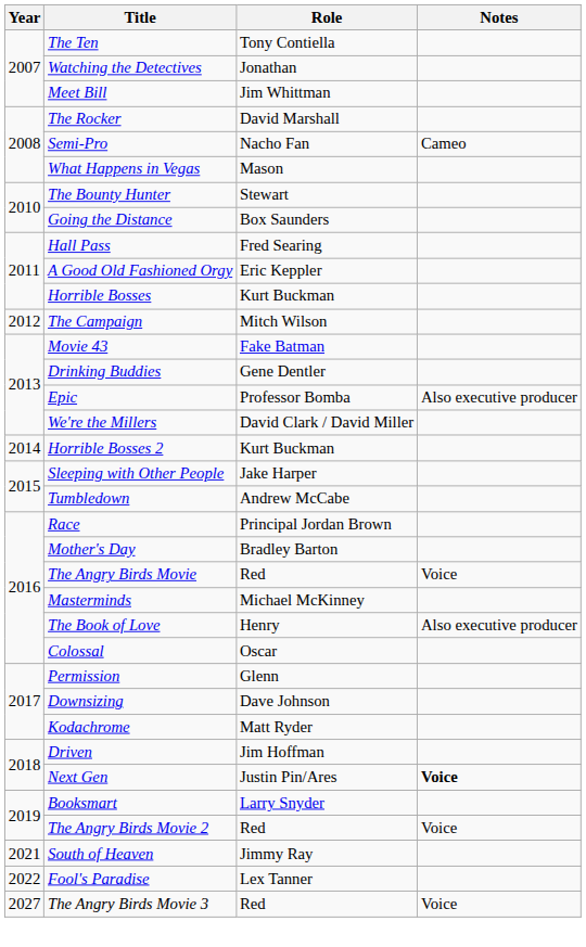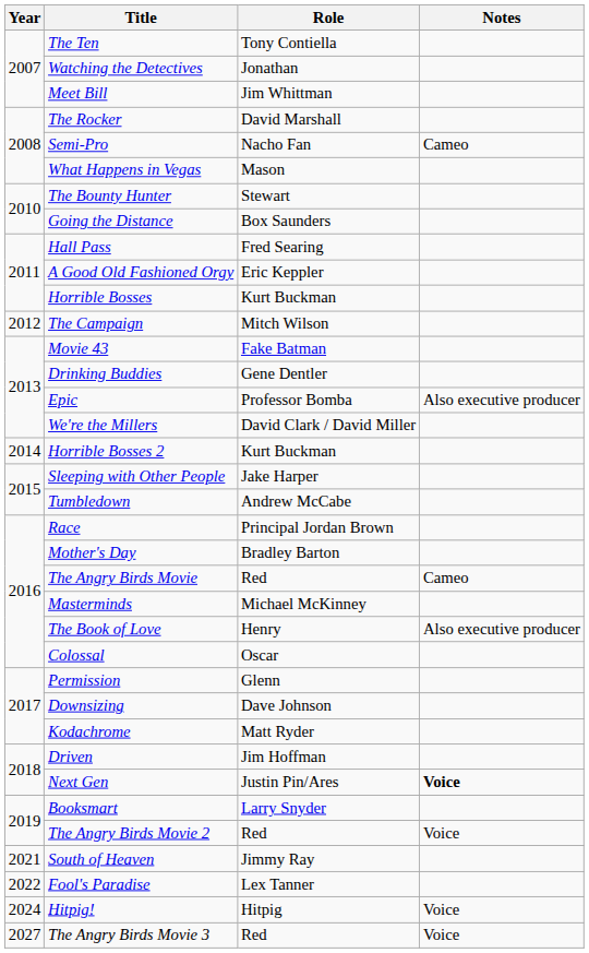The Angry Birds Movie | Notes: Voice -> Cameo
+ row: 2024 | Hitpig! | Hitpig | Voice
